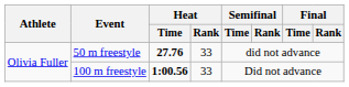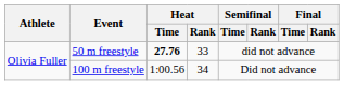100 m freestyle | Heat / Time: bold -> normal
100 m freestyle | Heat / Rank: 33 -> 34
